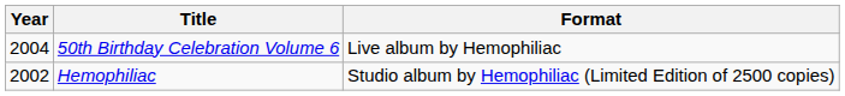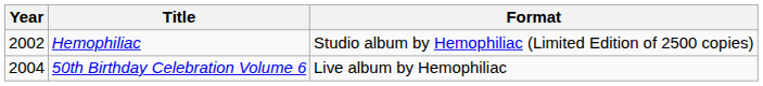rows swapped: Hemophiliac <-> 50th Birthday Celebration Volume 6
